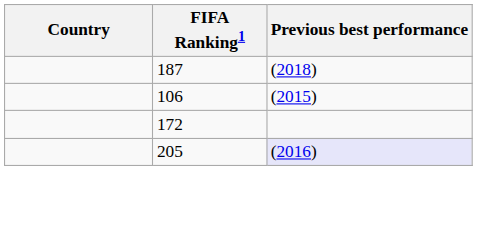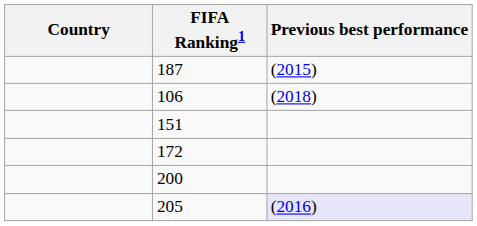187 | Previous best performance: (2018) -> (2015)
106 | Previous best performance: (2015) -> (2018)
+ row: 151
+ row: 200
